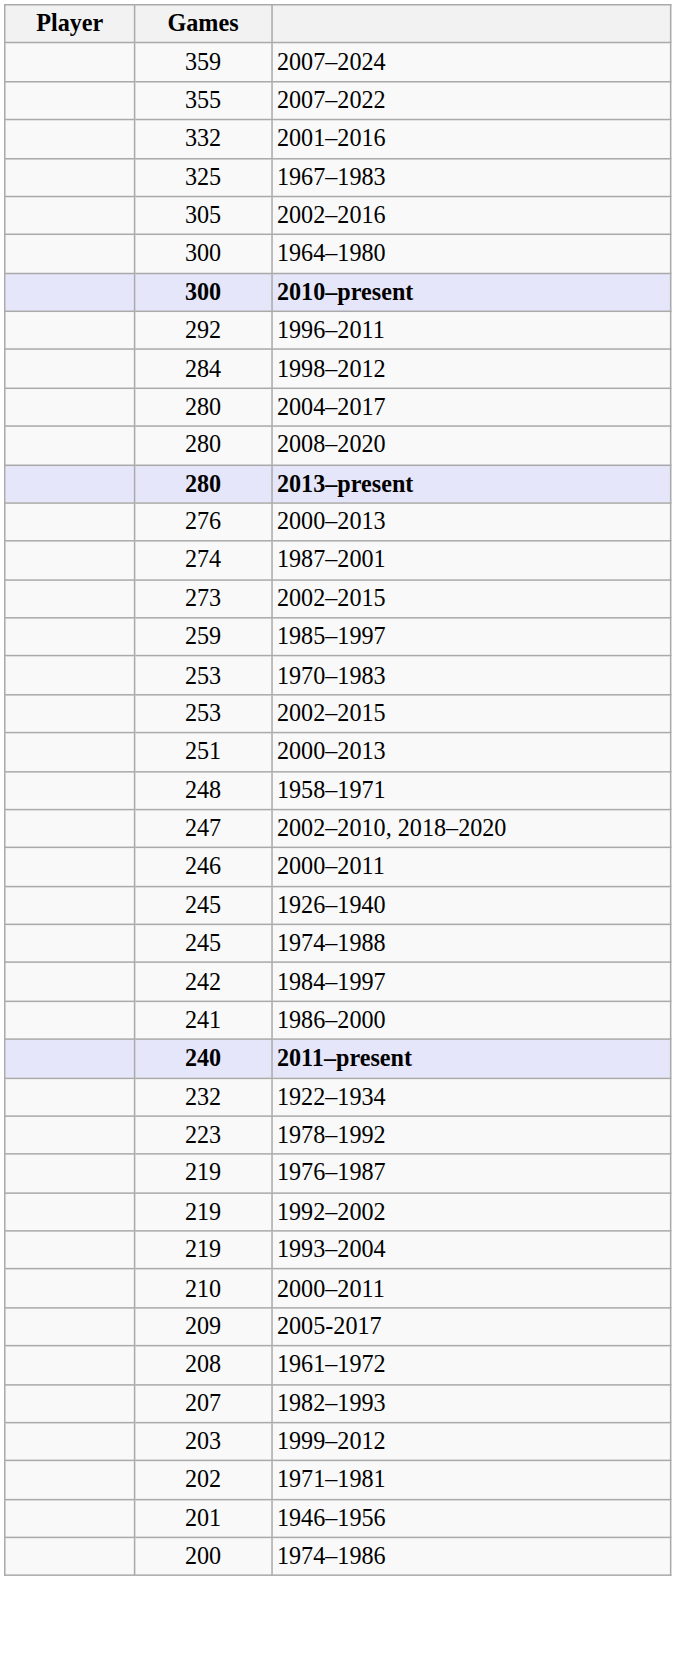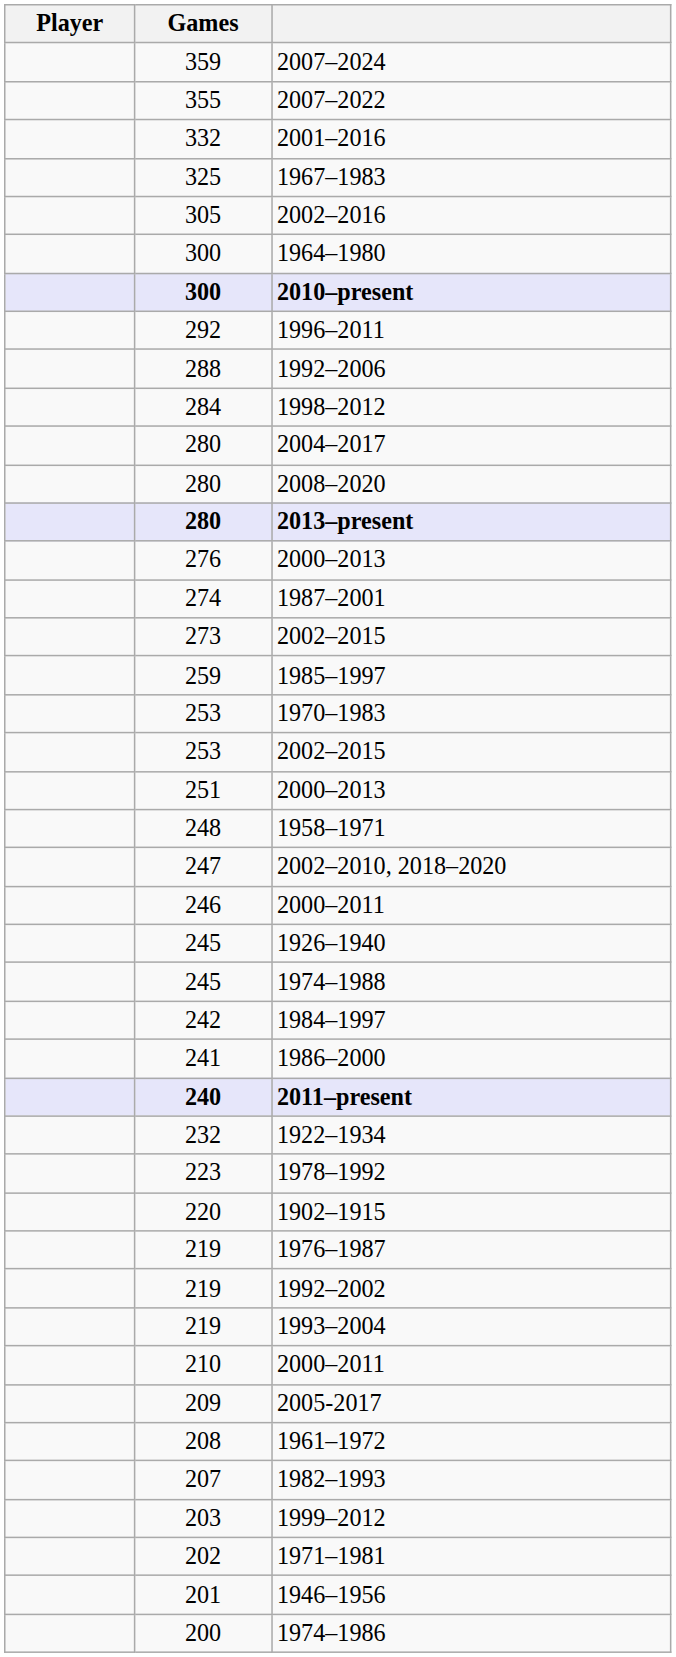+ row: 288 | 1992–2006
+ row: 220 | 1902–1915
